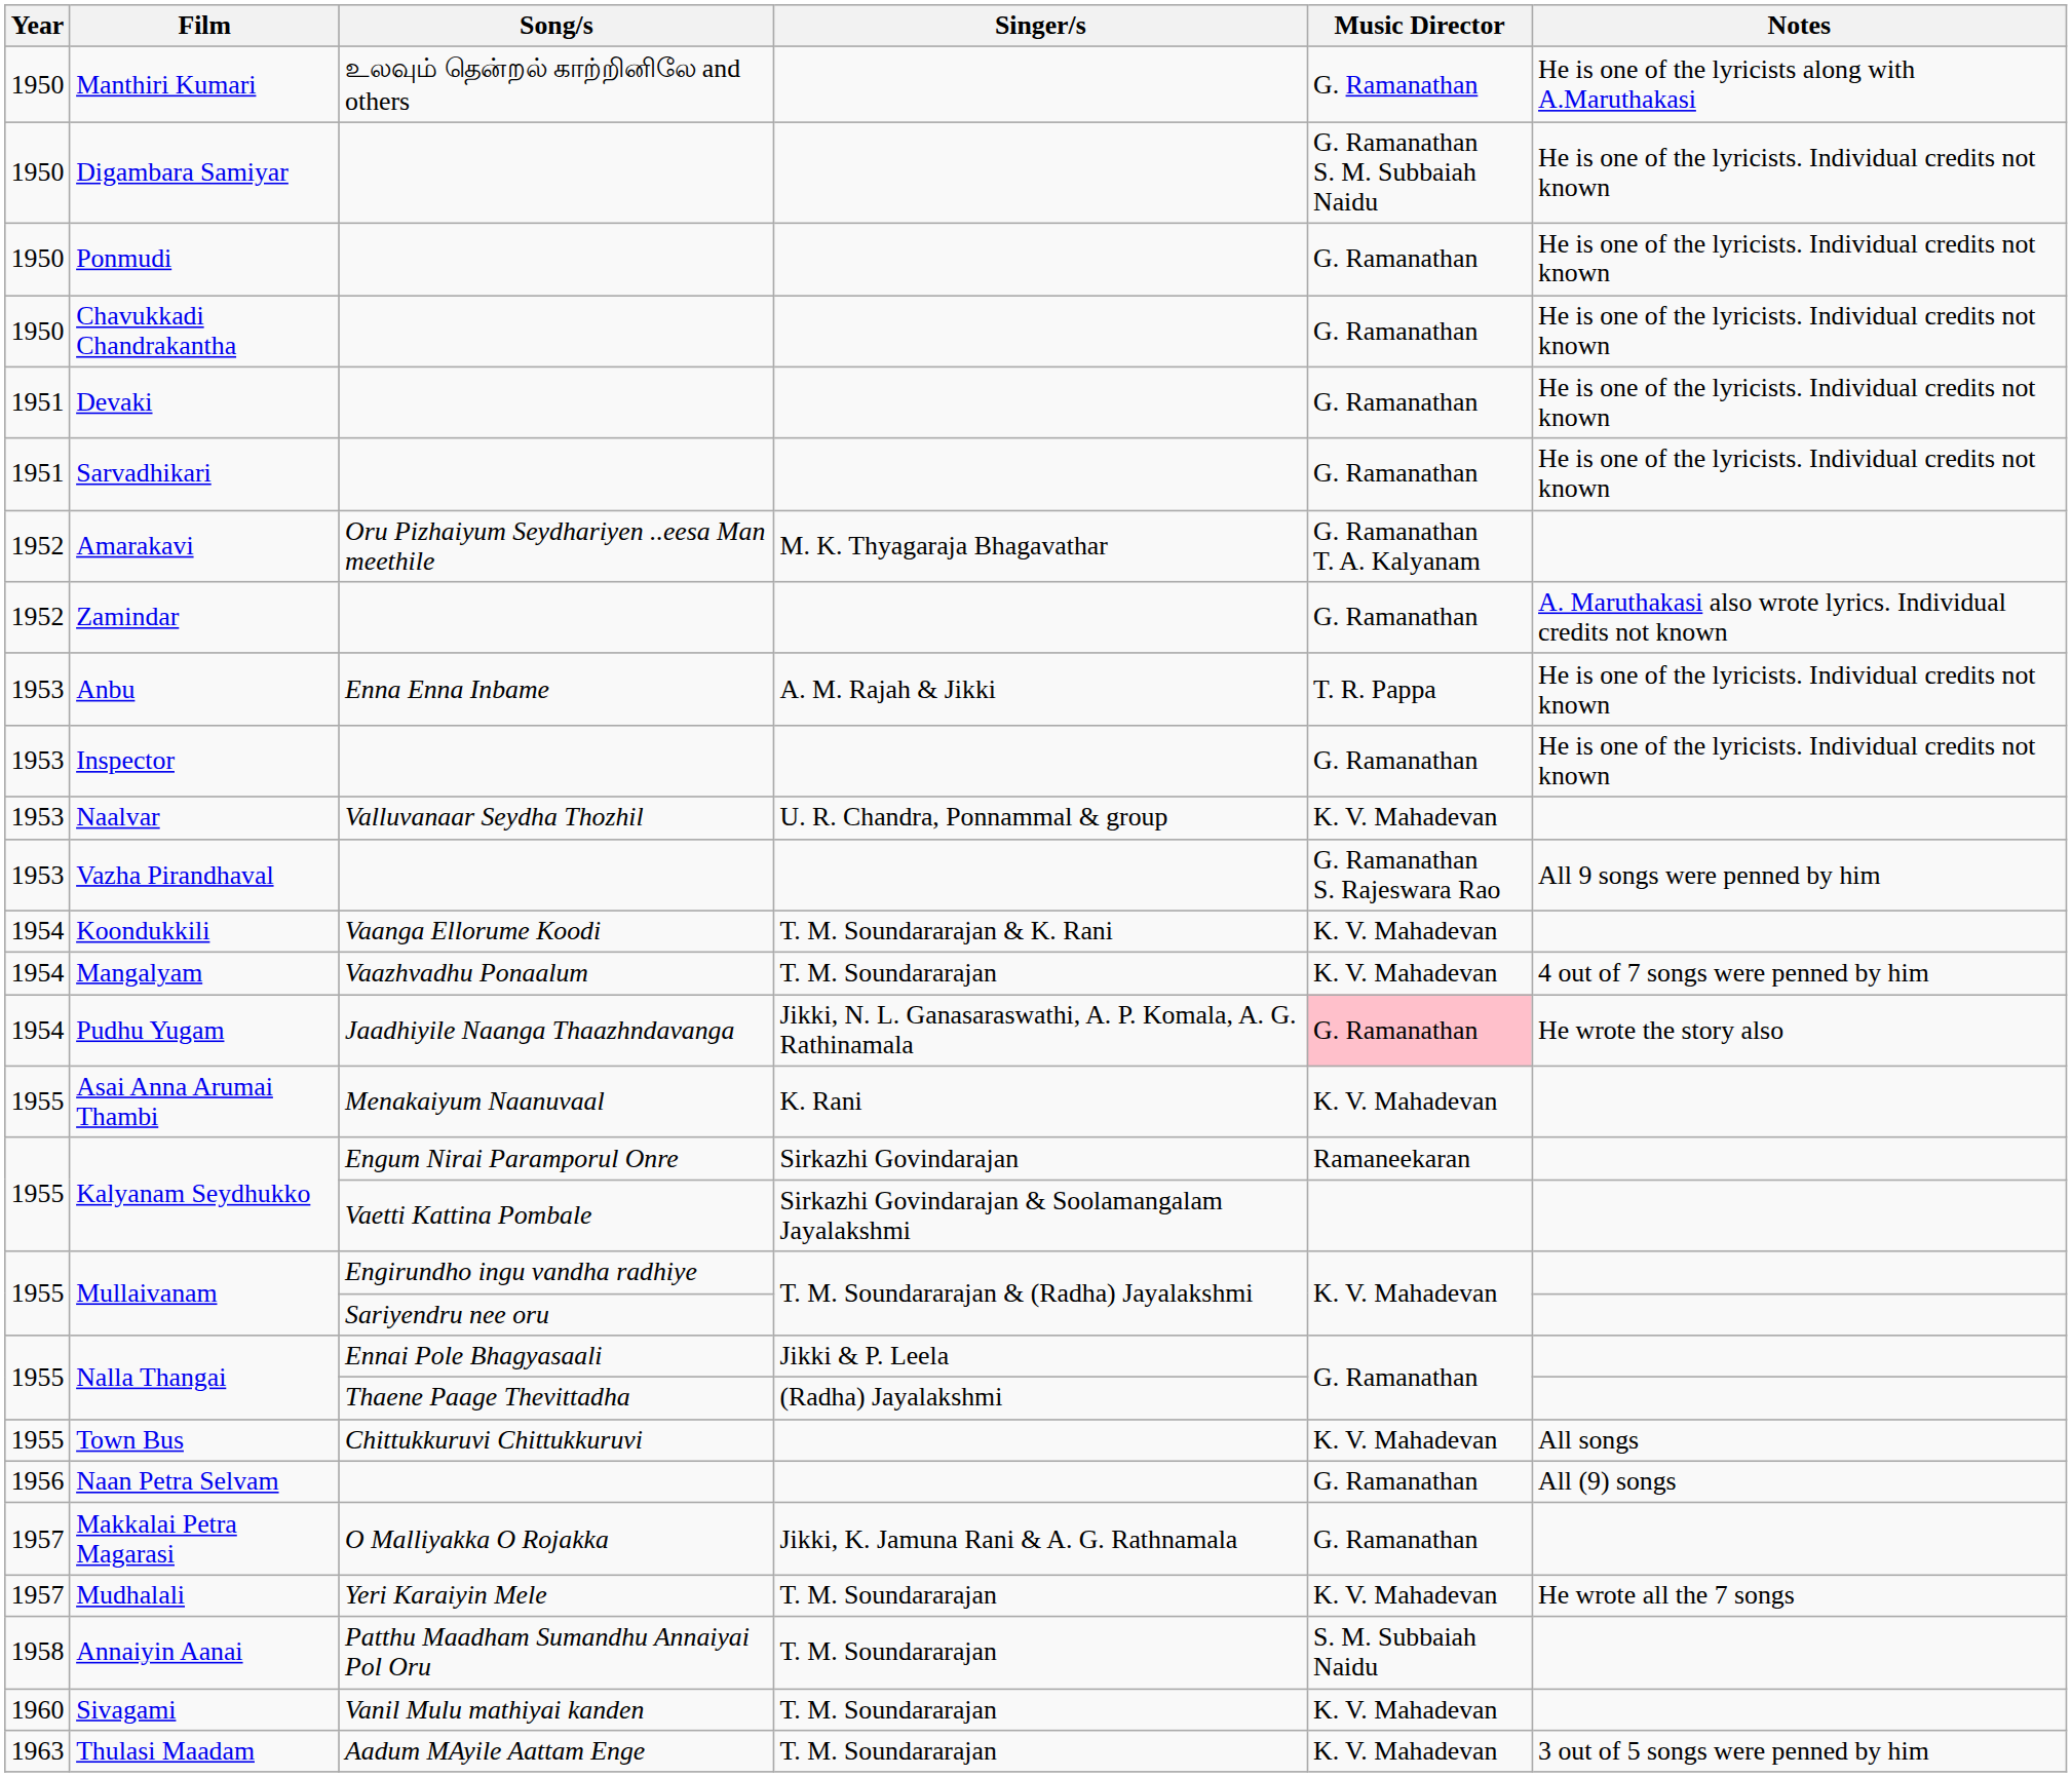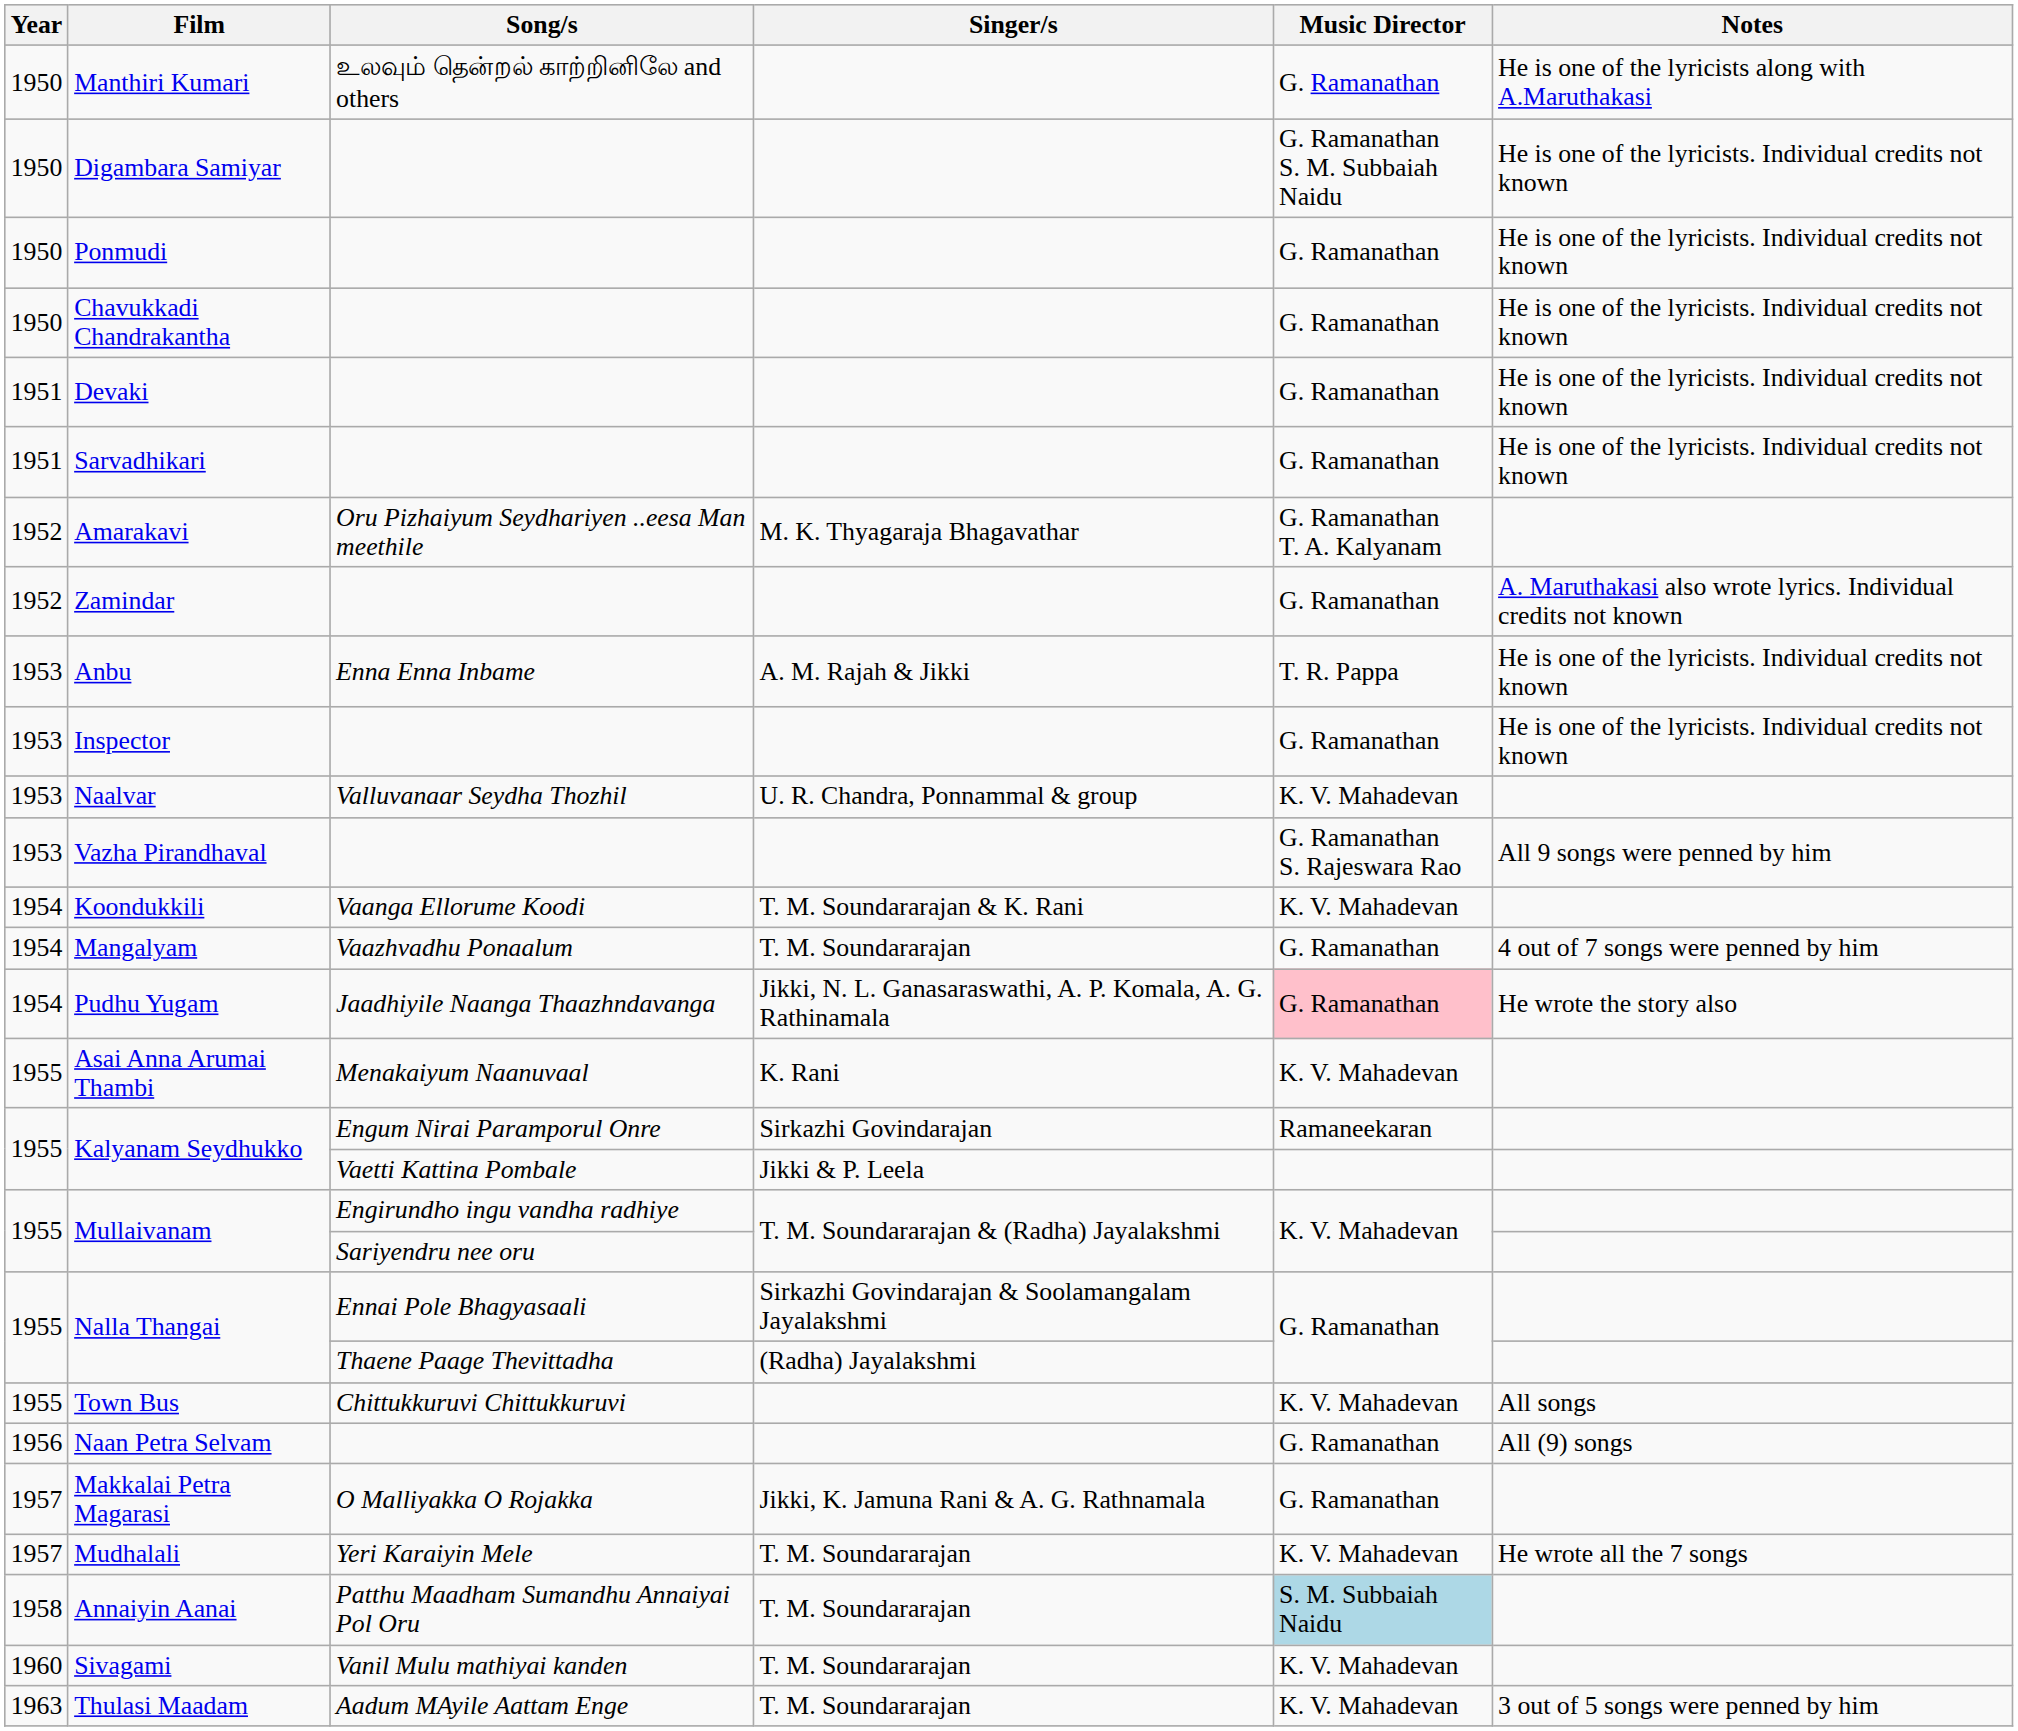Mangalyam | Music Director: K. V. Mahadevan -> G. Ramanathan
Kalyanam Seydhukko / Vaetti Kattina Pombale | Singer/s: Sirkazhi Govindarajan & Soolamangalam Jayalakshmi -> Jikki & P. Leela
Nalla Thangai / Ennai Pole Bhagyasaali | Singer/s: Jikki & P. Leela -> Sirkazhi Govindarajan & Soolamangalam Jayalakshmi
Annaiyin Aanai | Music Director: no background -> lightblue background
